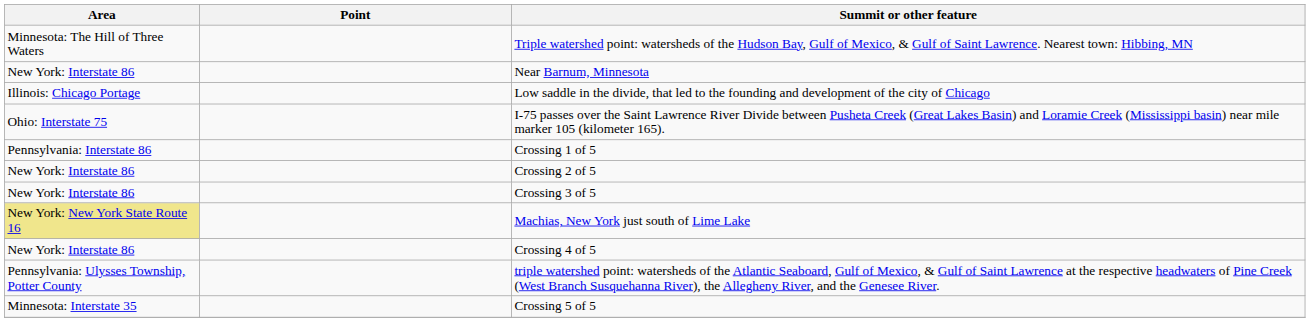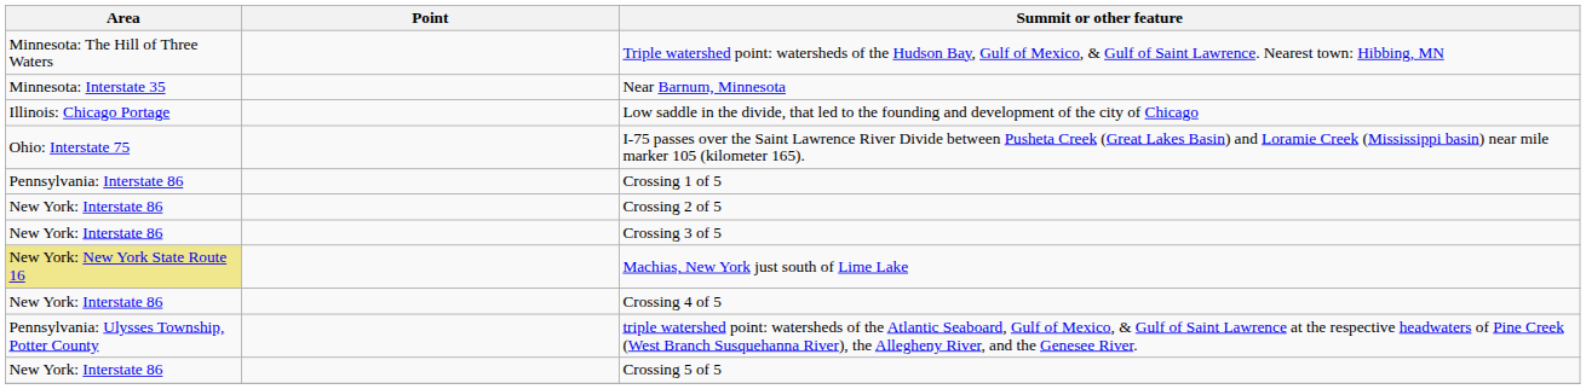Near Barnum, Minnesota | Area: New York: Interstate 86 -> Minnesota: Interstate 35
Crossing 5 of 5 | Area: Minnesota: Interstate 35 -> New York: Interstate 86
